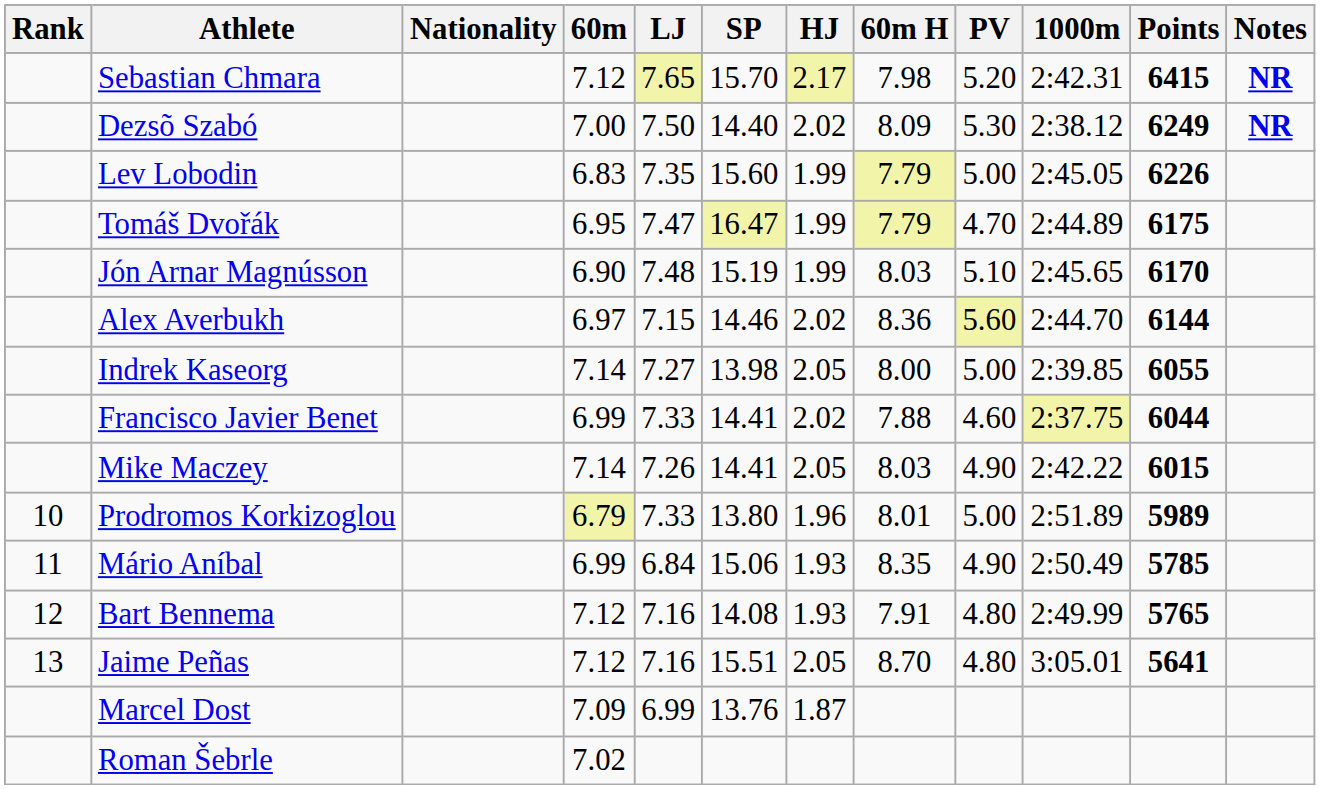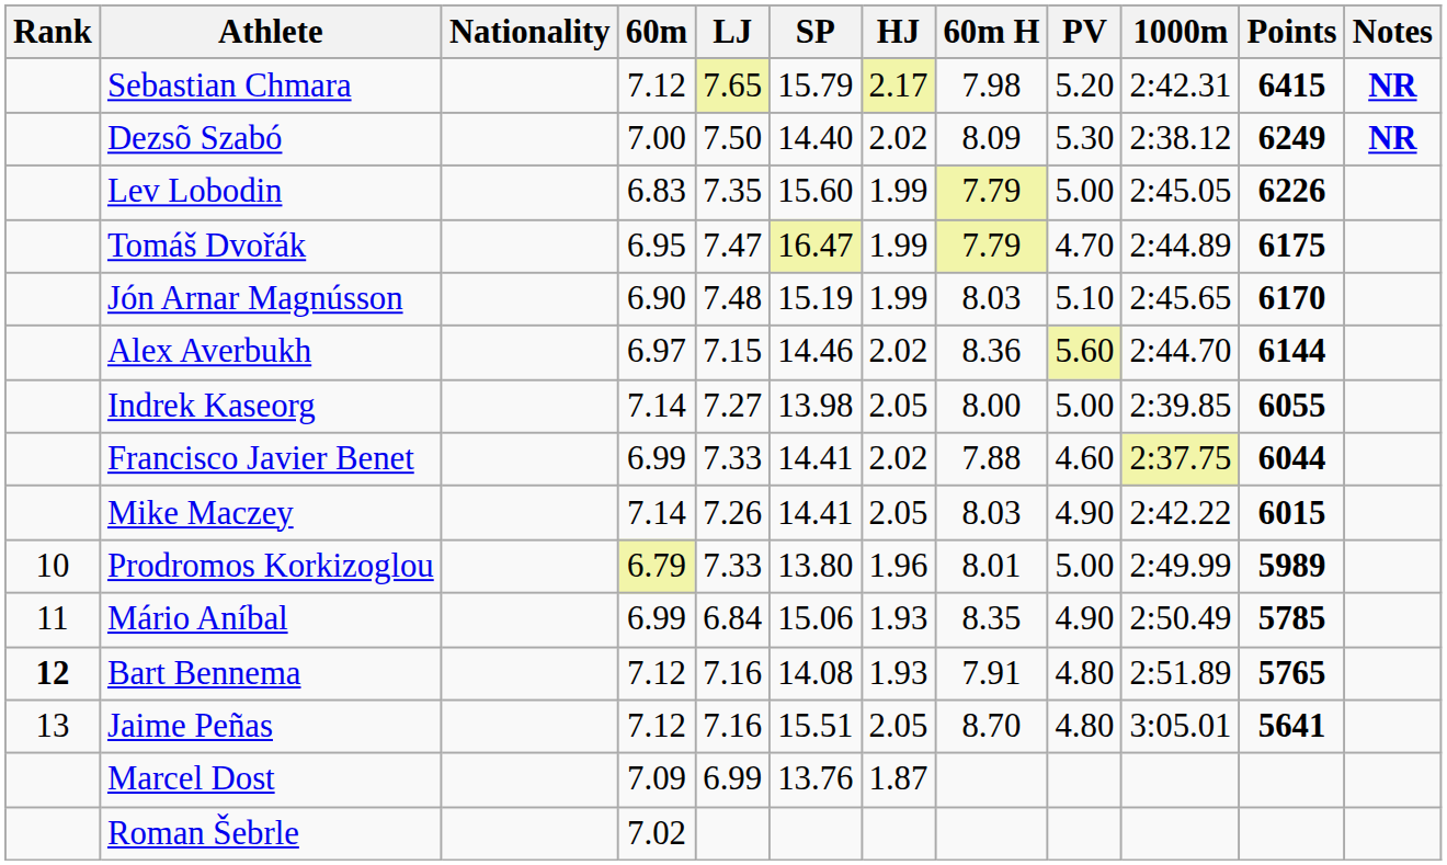Sebastian Chmara | SP: 15.70 -> 15.79
Prodromos Korkizoglou | 1000m: 2:51.89 -> 2:49.99
Bart Bennema | Rank: normal -> bold
Bart Bennema | 1000m: 2:49.99 -> 2:51.89
